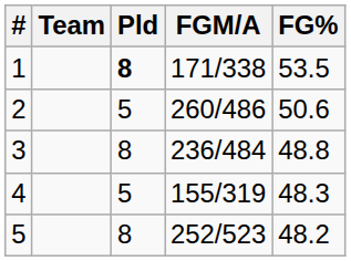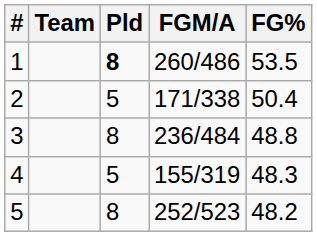1 | FGM/A: 171/338 -> 260/486
2 | FGM/A: 260/486 -> 171/338
2 | FG%: 50.6 -> 50.4
